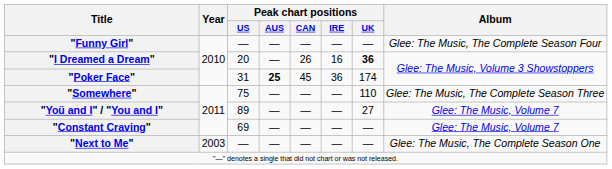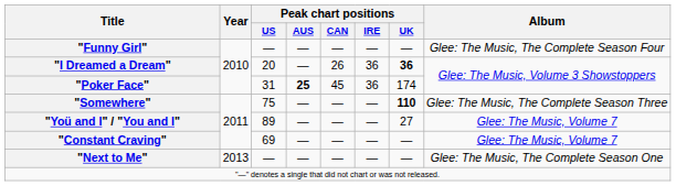"I Dreamed a Dream" | Peak chart positions / IRE: 16 -> 36
"Somewhere" | Peak chart positions / UK: normal -> bold
"Next to Me" | Year: 2003 -> 2013
